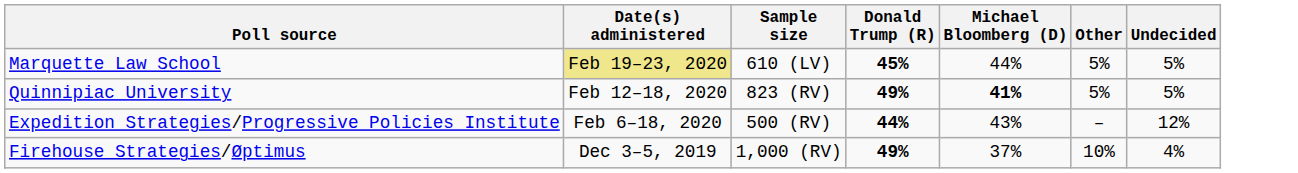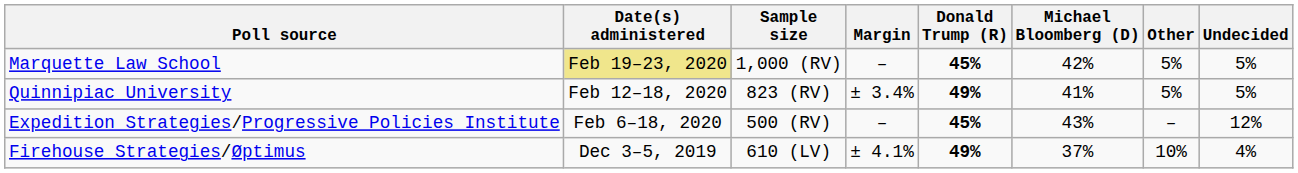+ column: Margin | – | ± 3.4% | – | ± 4.1%
Marquette Law School | Sample size: 610 (LV) -> 1,000 (RV)
Marquette Law School | Michael Bloomberg (D): 44% -> 42%
Quinnipiac University | Michael Bloomberg (D): bold -> normal
Expedition Strategies/Progressive Policies Institute | Donald Trump (R): 44% -> 45%
Firehouse Strategies/Øptimus | Sample size: 1,000 (RV) -> 610 (LV)
